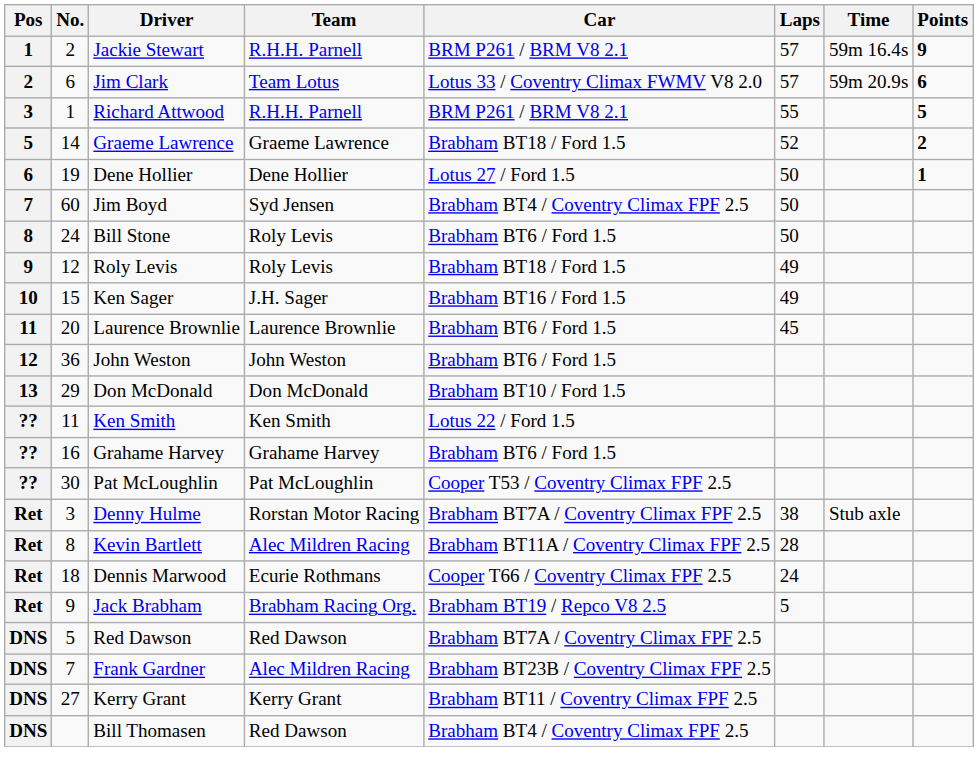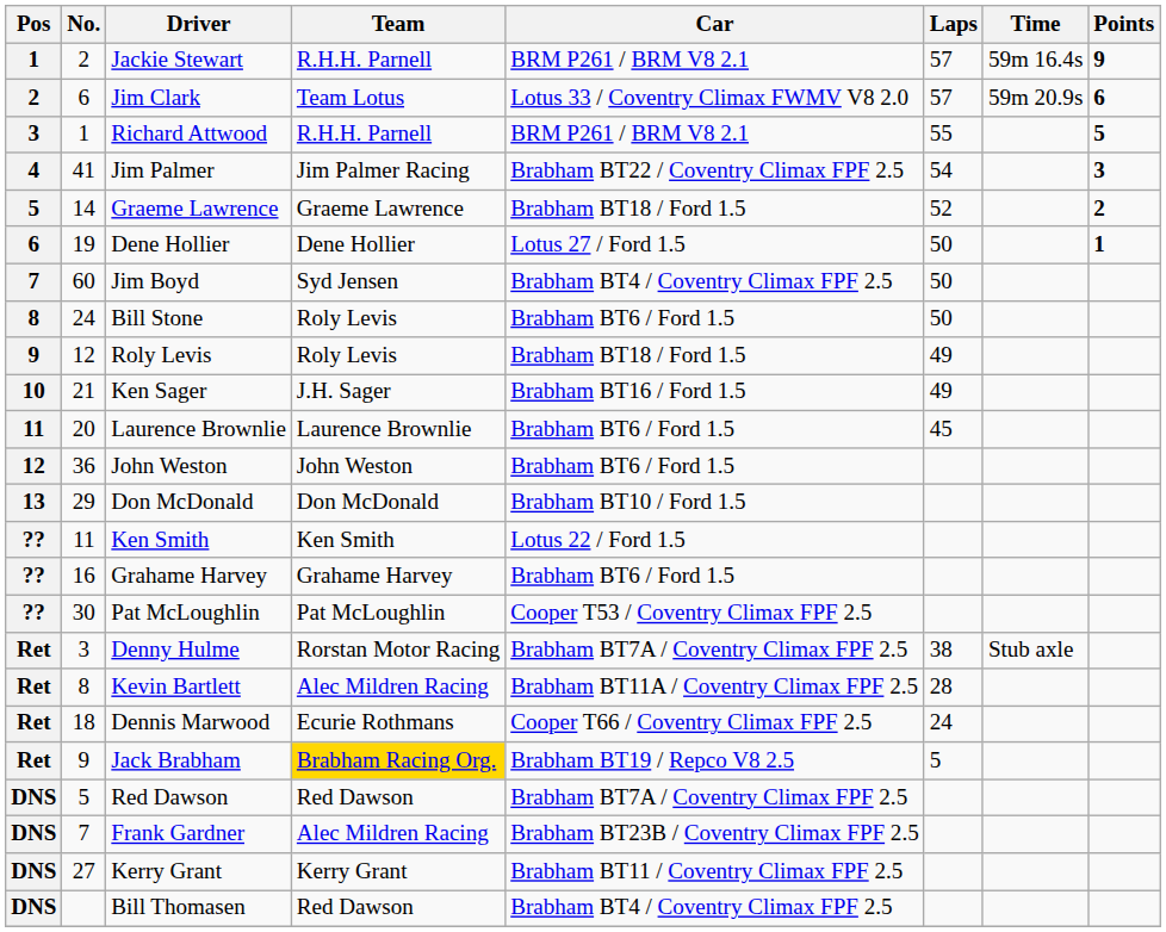+ row: 4 | 41 | Jim Palmer | Jim Palmer Racing | Brabham BT22 / Coventry Climax FPF 2.5 | 54 | 3
Ken Sager | No.: 15 -> 21
Jack Brabham | Team: no background -> gold background
